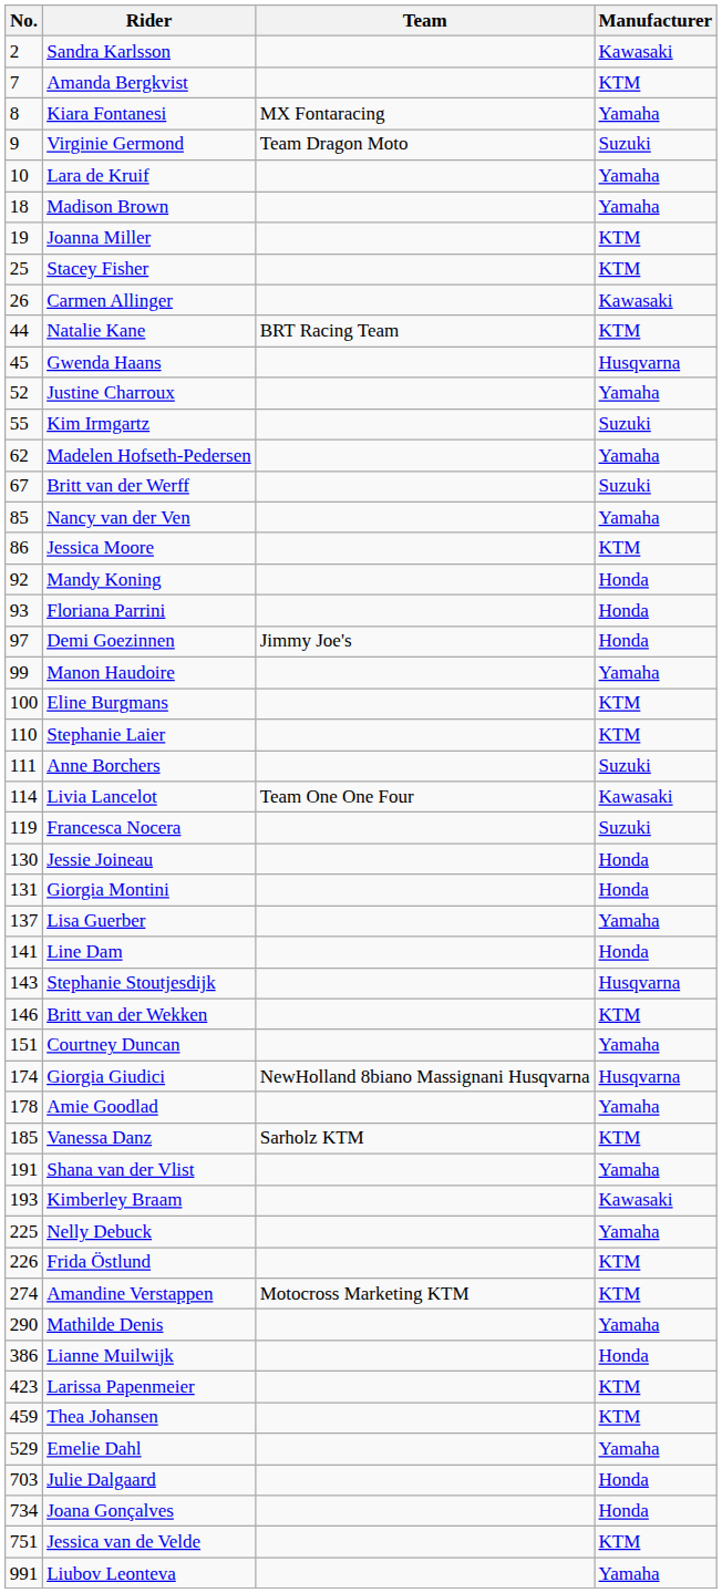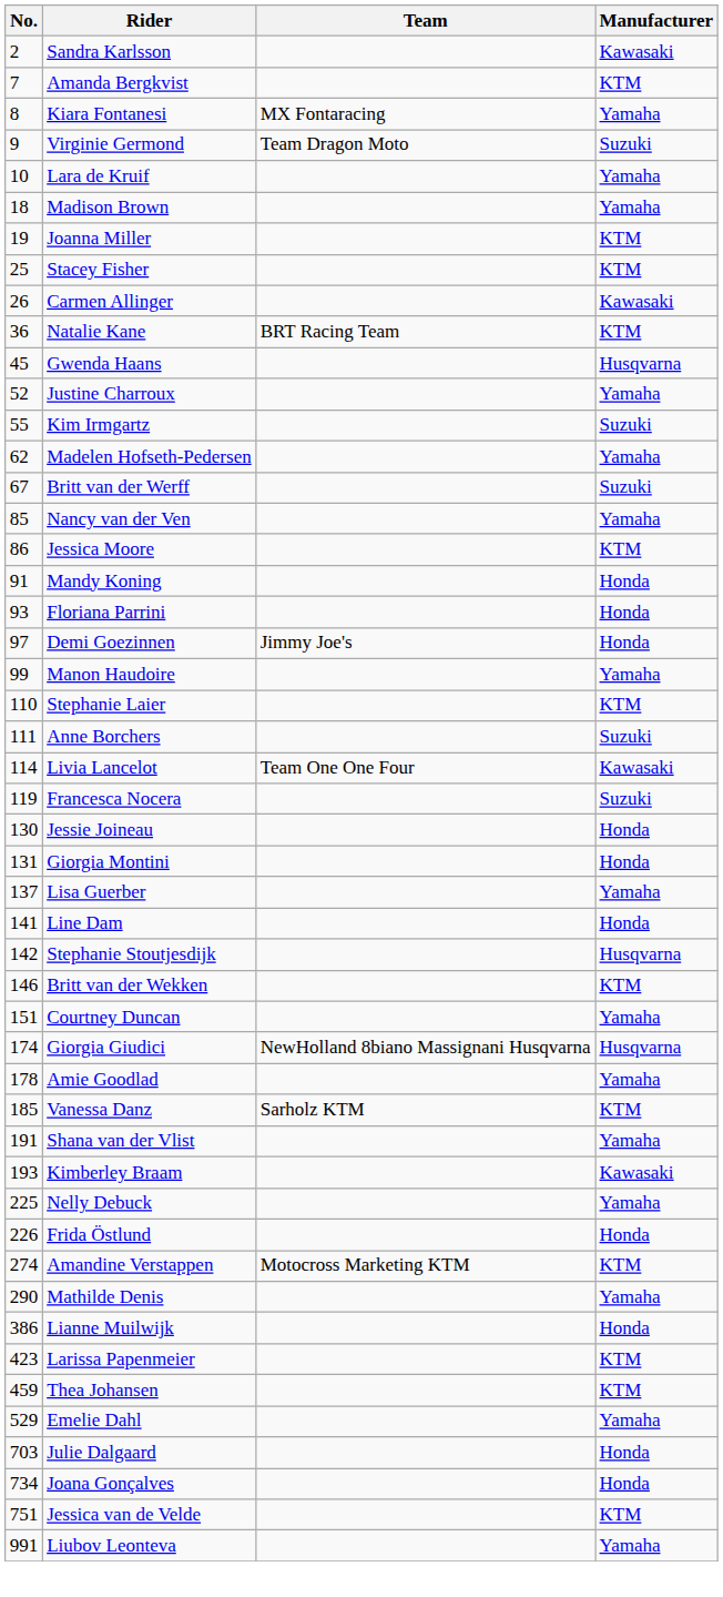Natalie Kane | No.: 44 -> 36
Mandy Koning | No.: 92 -> 91
- row: 100 | Eline Burgmans | KTM
Stephanie Stoutjesdijk | No.: 143 -> 142
Frida Östlund | Manufacturer: KTM -> Honda
